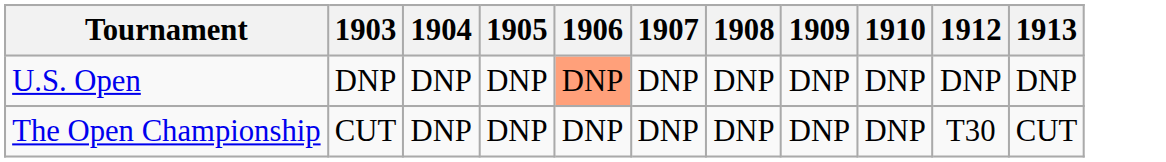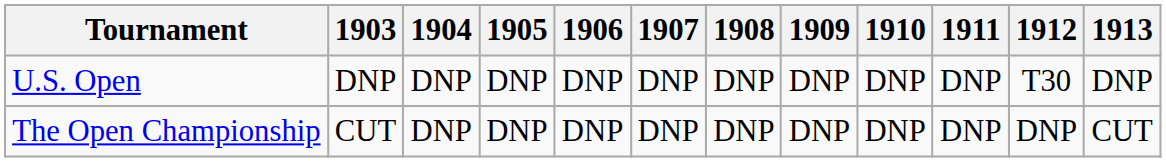+ column: 1911 | DNP | DNP
U.S. Open | 1906: lightsalmon background -> no background
U.S. Open | 1912: DNP -> T30
The Open Championship | 1912: T30 -> DNP
